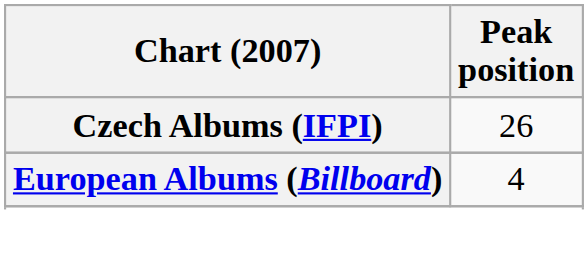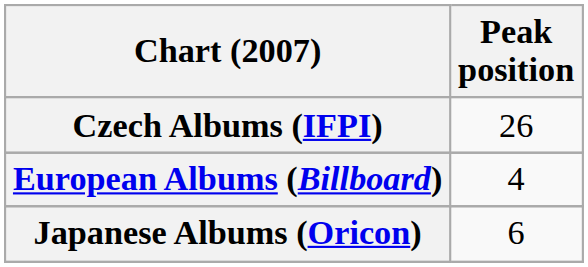+ row: Japanese Albums (Oricon) | 6
